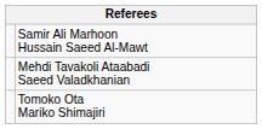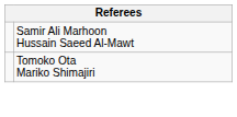- row: Mehdi Tavakoli Ataabadi Saeed Valadkhanian
